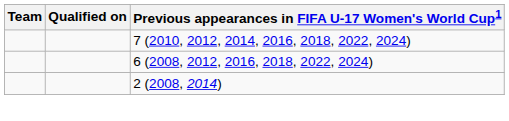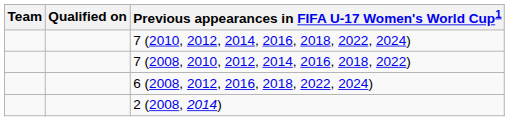+ row: 7 (2008, 2010, 2012, 2014, 2016, 2018, 2022)
